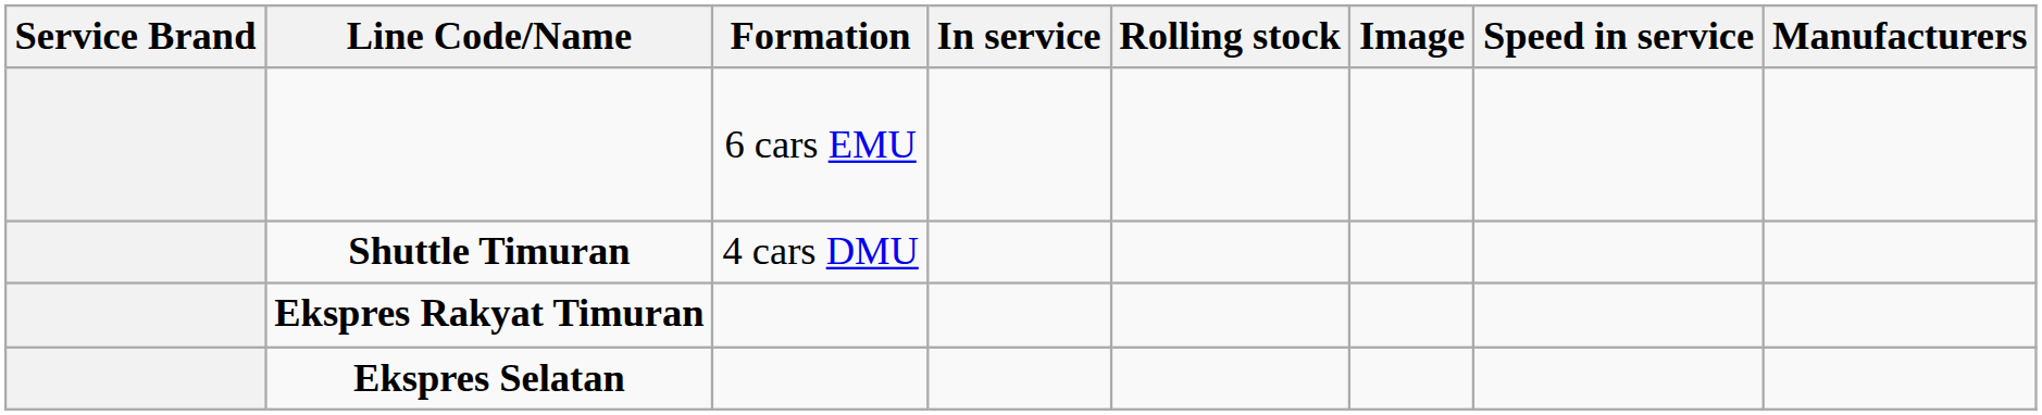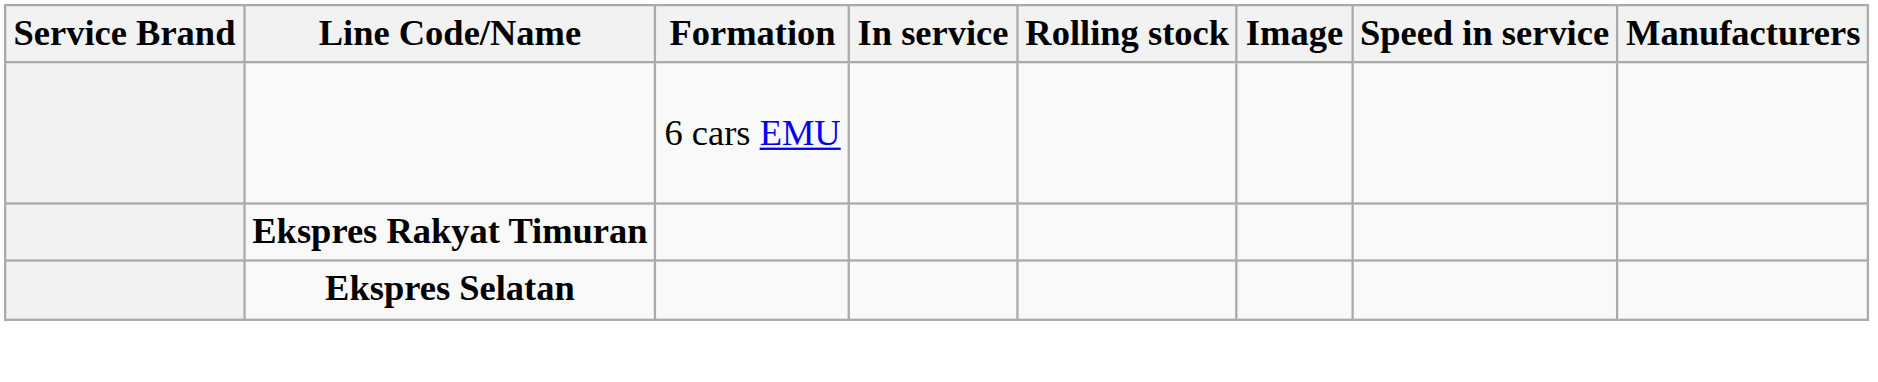- row: Shuttle Timuran | 4 cars DMU
